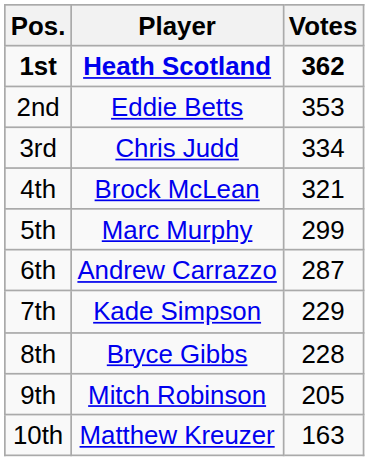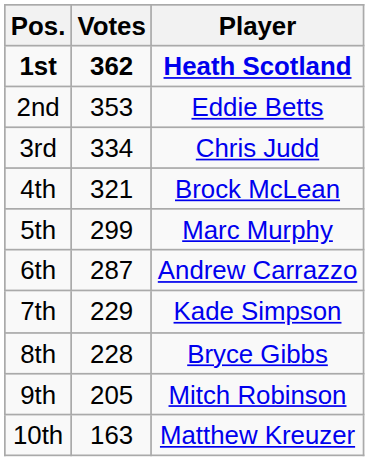columns swapped: Player <-> Votes
